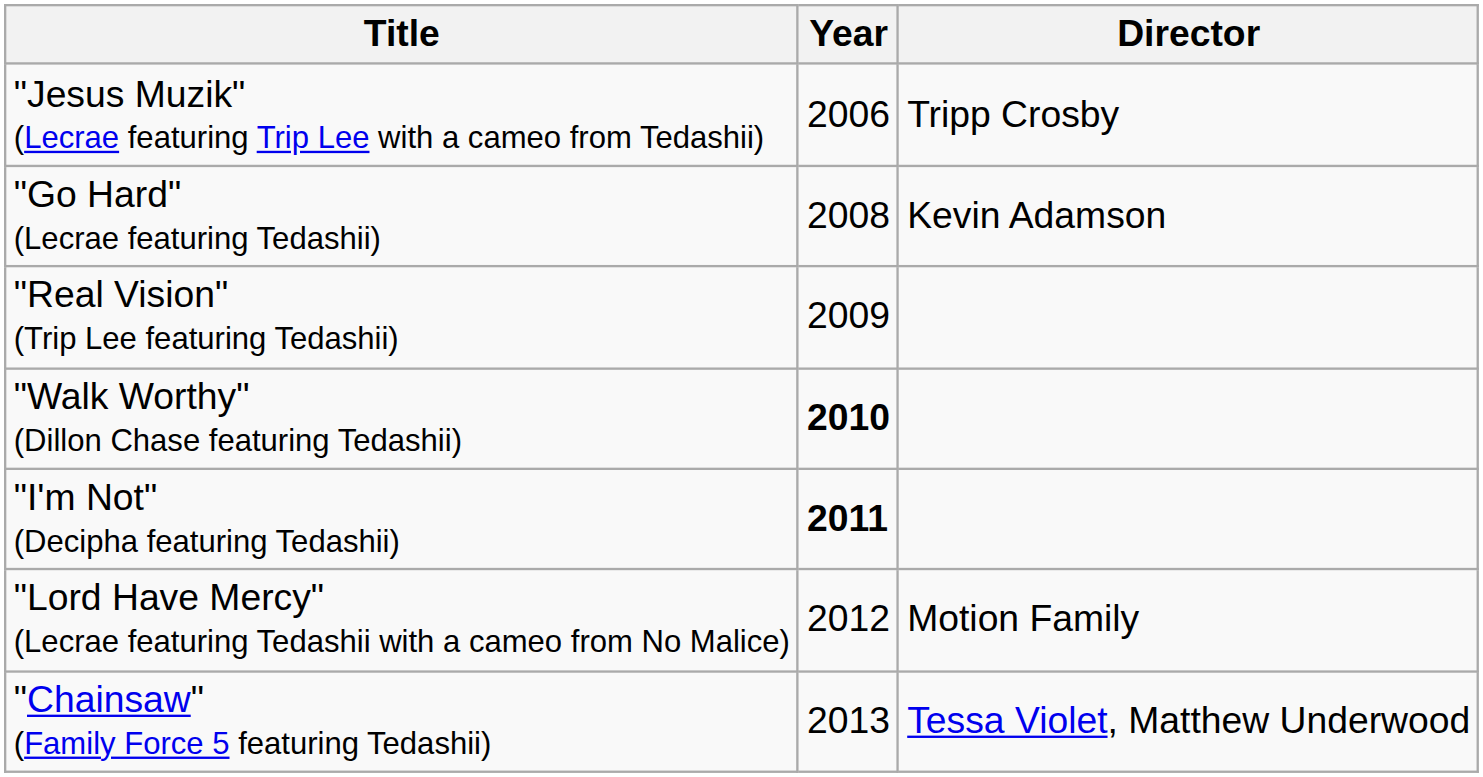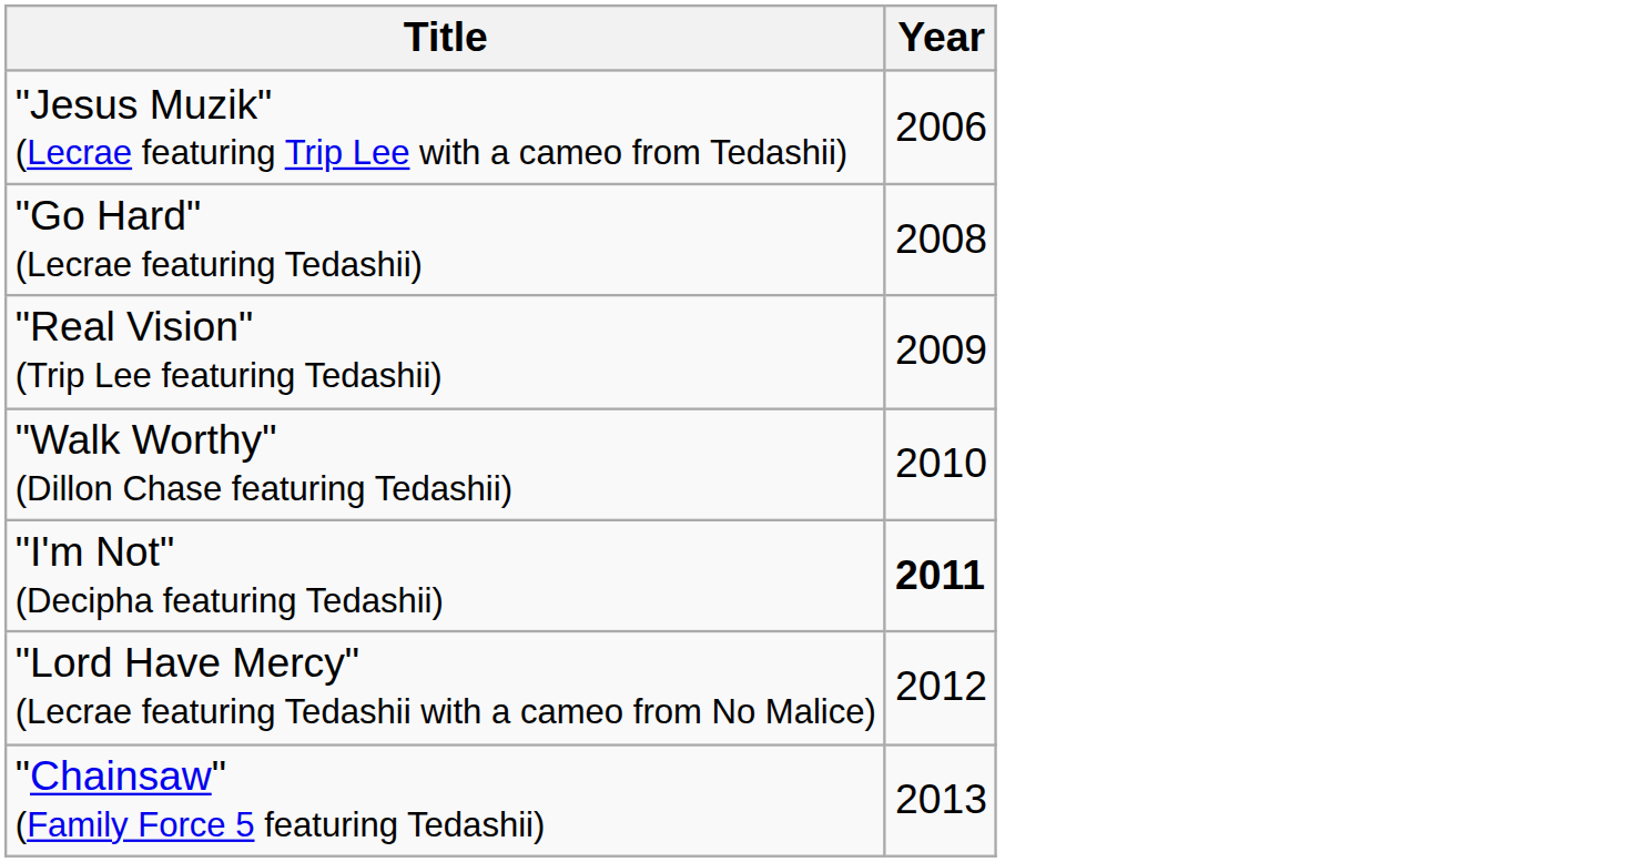- column: Director | Tripp Crosby | Kevin Adamson | Motion Family | Tessa Violet, Matthew Underwood
"Walk Worthy" (Dillon Chase featuring Tedashii) | Year: bold -> normal
